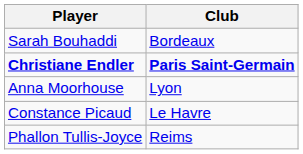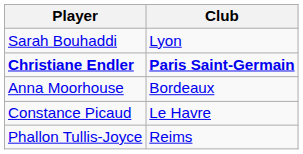Sarah Bouhaddi | Club: Bordeaux -> Lyon
Anna Moorhouse | Club: Lyon -> Bordeaux
